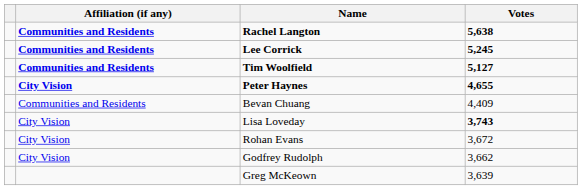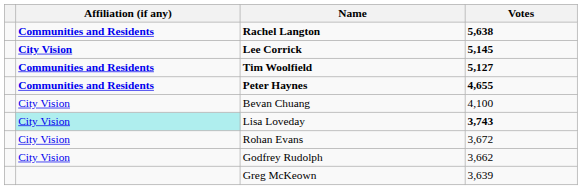Lee Corrick | Affiliation (if any): Communities and Residents -> City Vision
Lee Corrick | Votes: 5,245 -> 5,145
Peter Haynes | Affiliation (if any): City Vision -> Communities and Residents
Bevan Chuang | Affiliation (if any): Communities and Residents -> City Vision
Bevan Chuang | Votes: 4,409 -> 4,100
Lisa Loveday | Affiliation (if any): no background -> paleturquoise background
